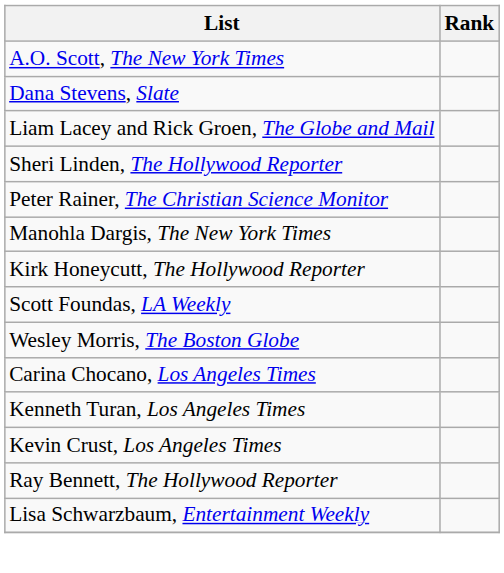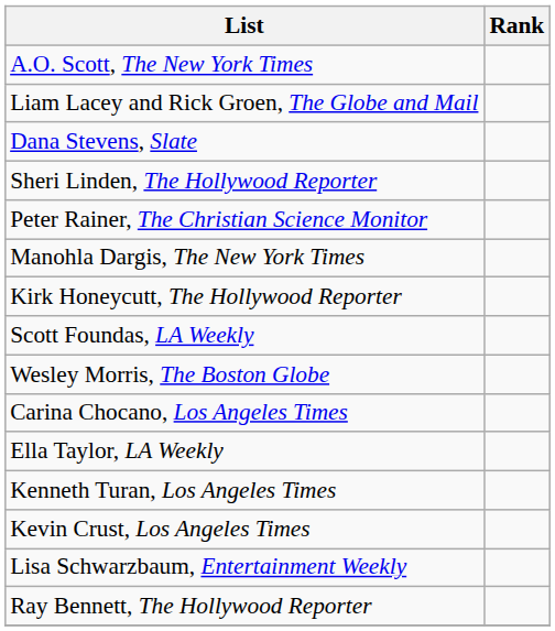rows swapped: Dana Stevens, Slate <-> Liam Lacey and Rick Groen, The Globe and Mail
+ row: Ella Taylor, LA Weekly
rows swapped: Lisa Schwarzbaum, Entertainment Weekly <-> Ray Bennett, The Hollywood Reporter
